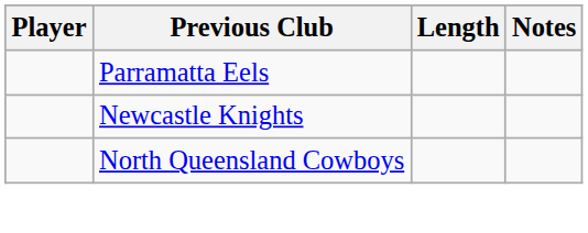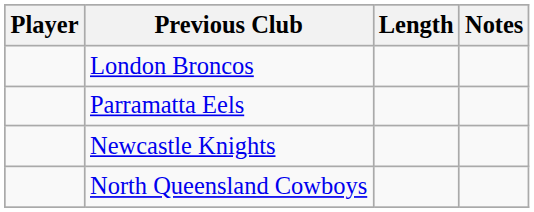+ row: London Broncos
